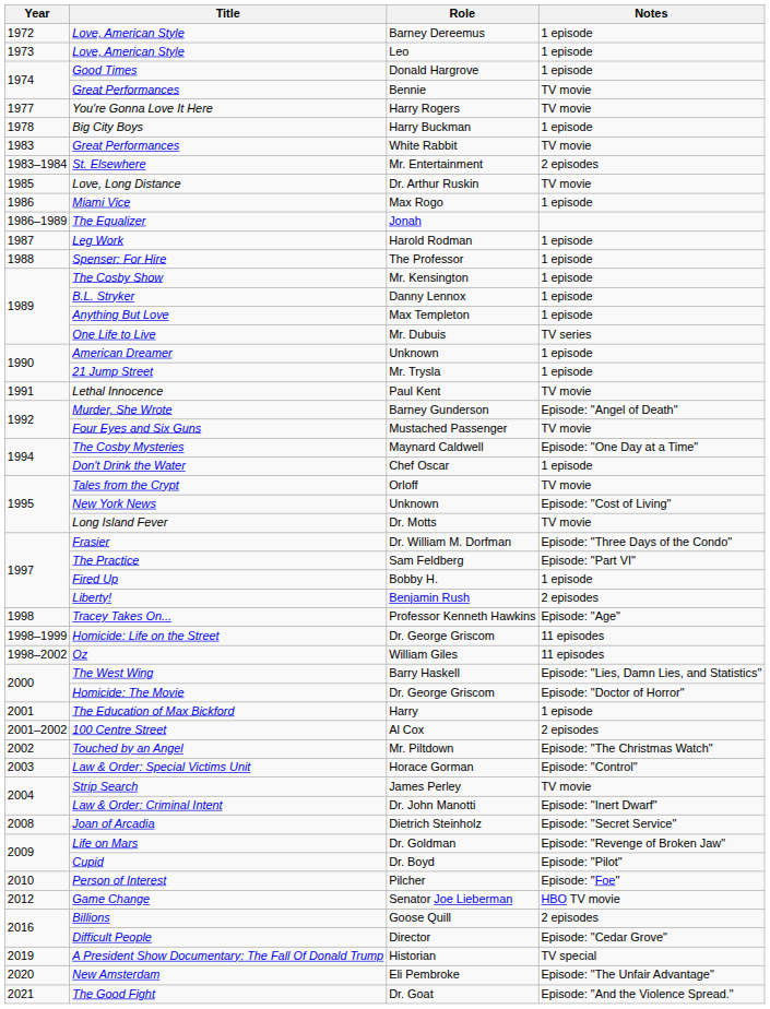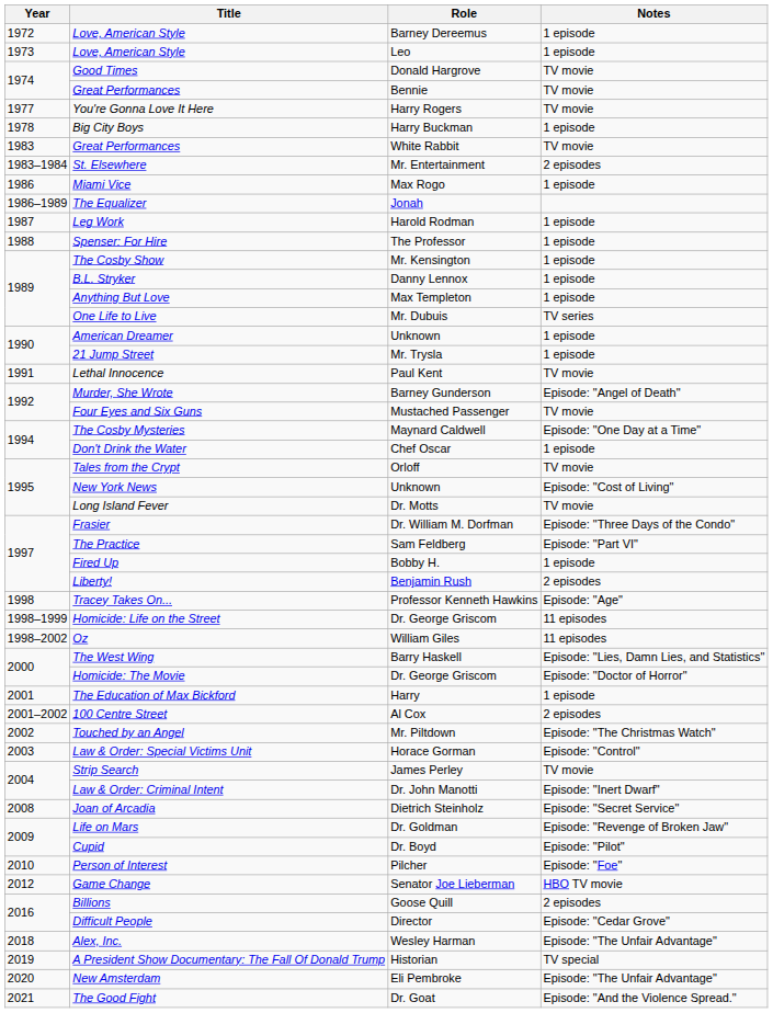Good Times | Notes: 1 episode -> TV movie
- row: 1985 | Love, Long Distance | Dr. Arthur Ruskin | TV movie
+ row: 2018 | Alex, Inc. | Wesley Harman | Episode: "The Unfair Advantage"
